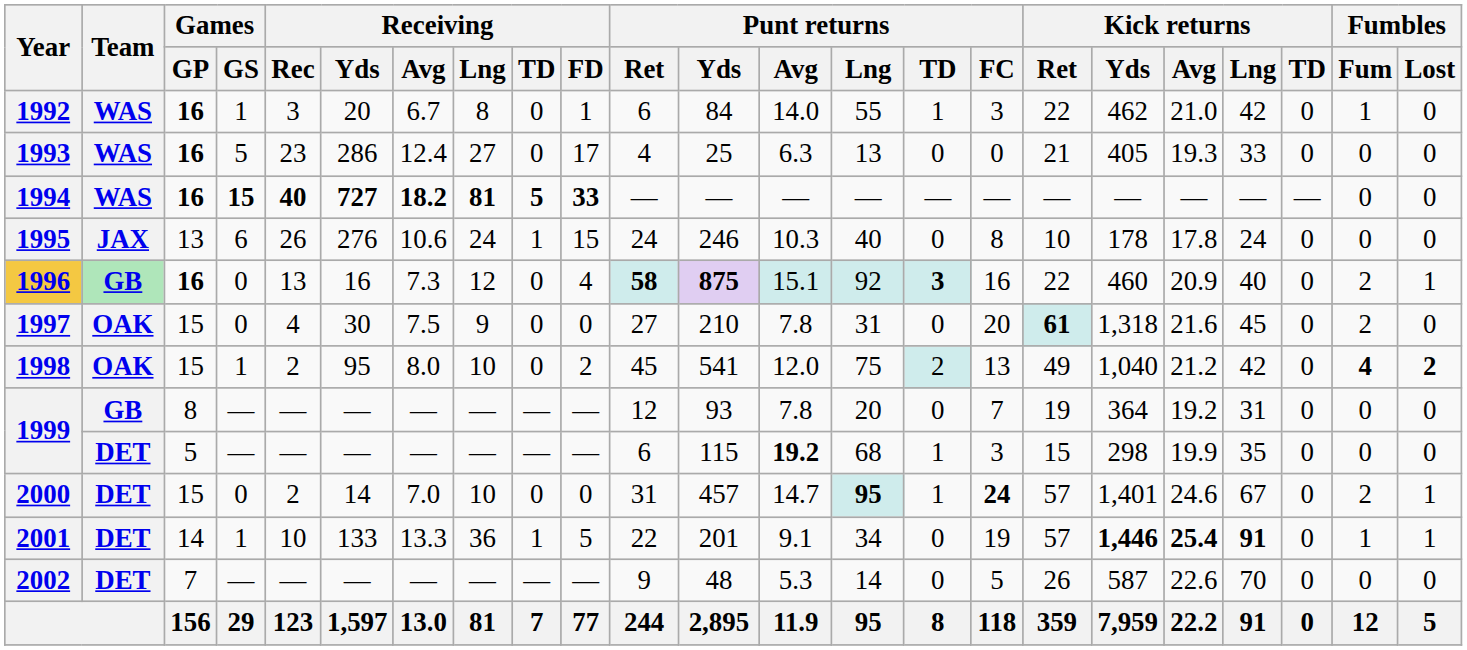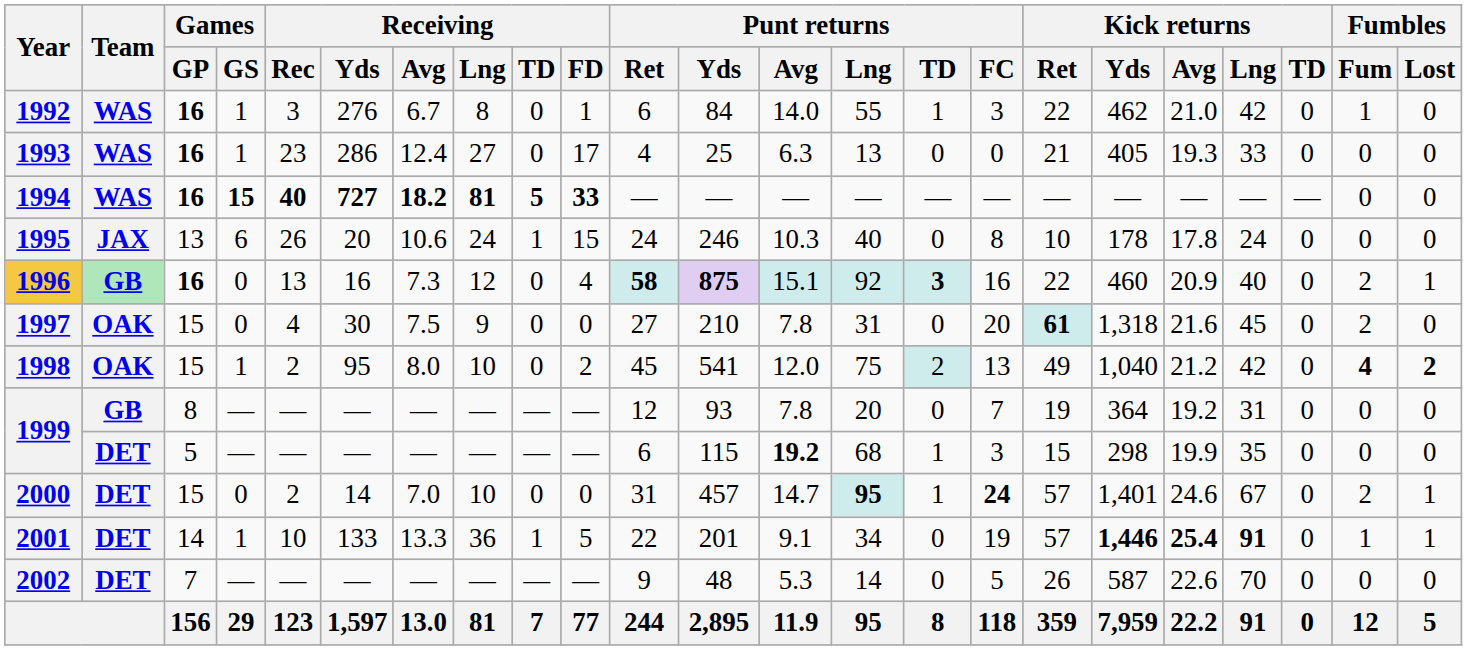1992 | Receiving / Yds: 20 -> 276
1993 | Games / GS: 5 -> 1
1995 | Receiving / Yds: 276 -> 20
